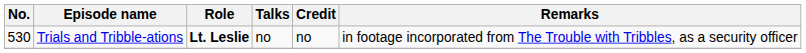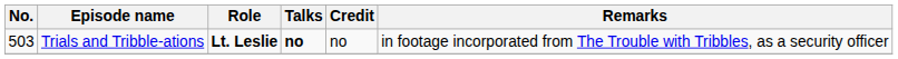Trials and Tribble-ations | No.: 530 -> 503
Trials and Tribble-ations | Talks: normal -> bold
